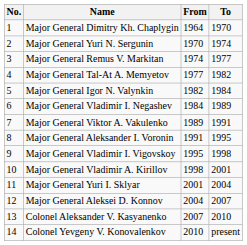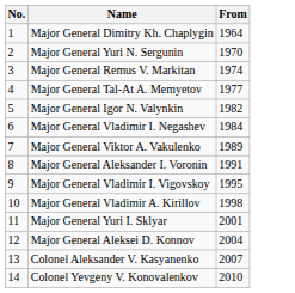- column: To | 1970 | 1974 | 1977 | 1982 | 1984 | 1989 | 1991 | 1995 | 1998 | 2001 | 2004 | 2007 | 2010 | present
